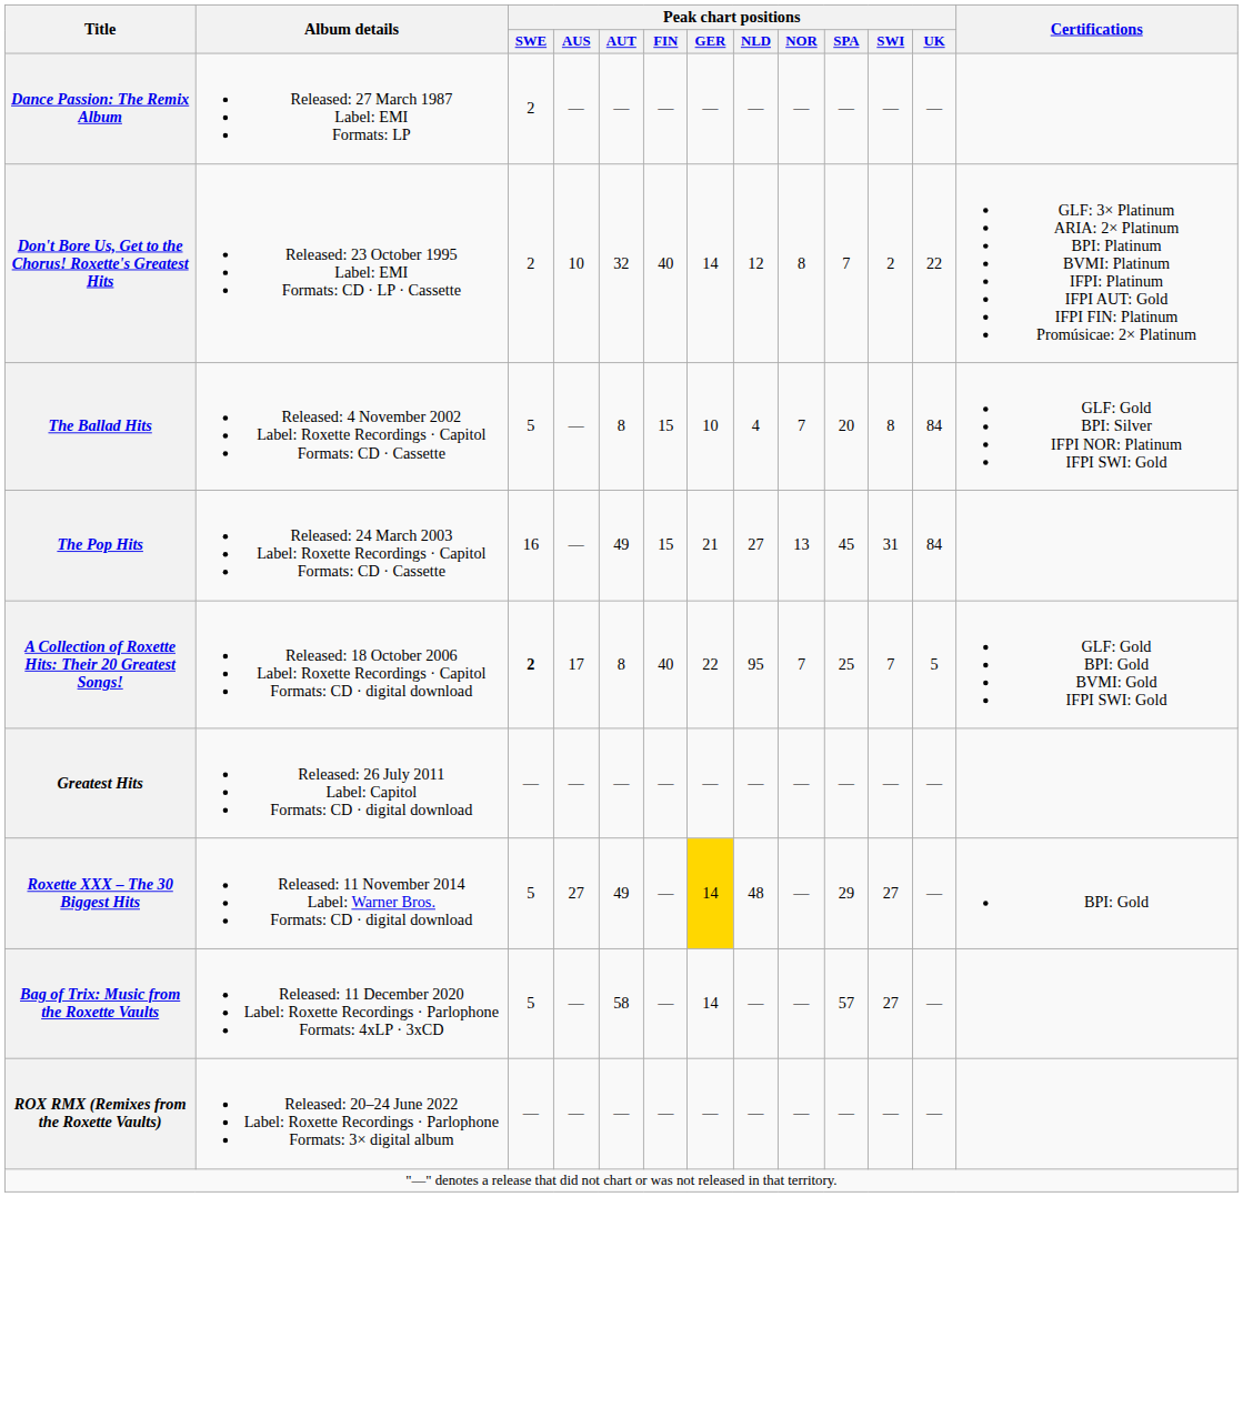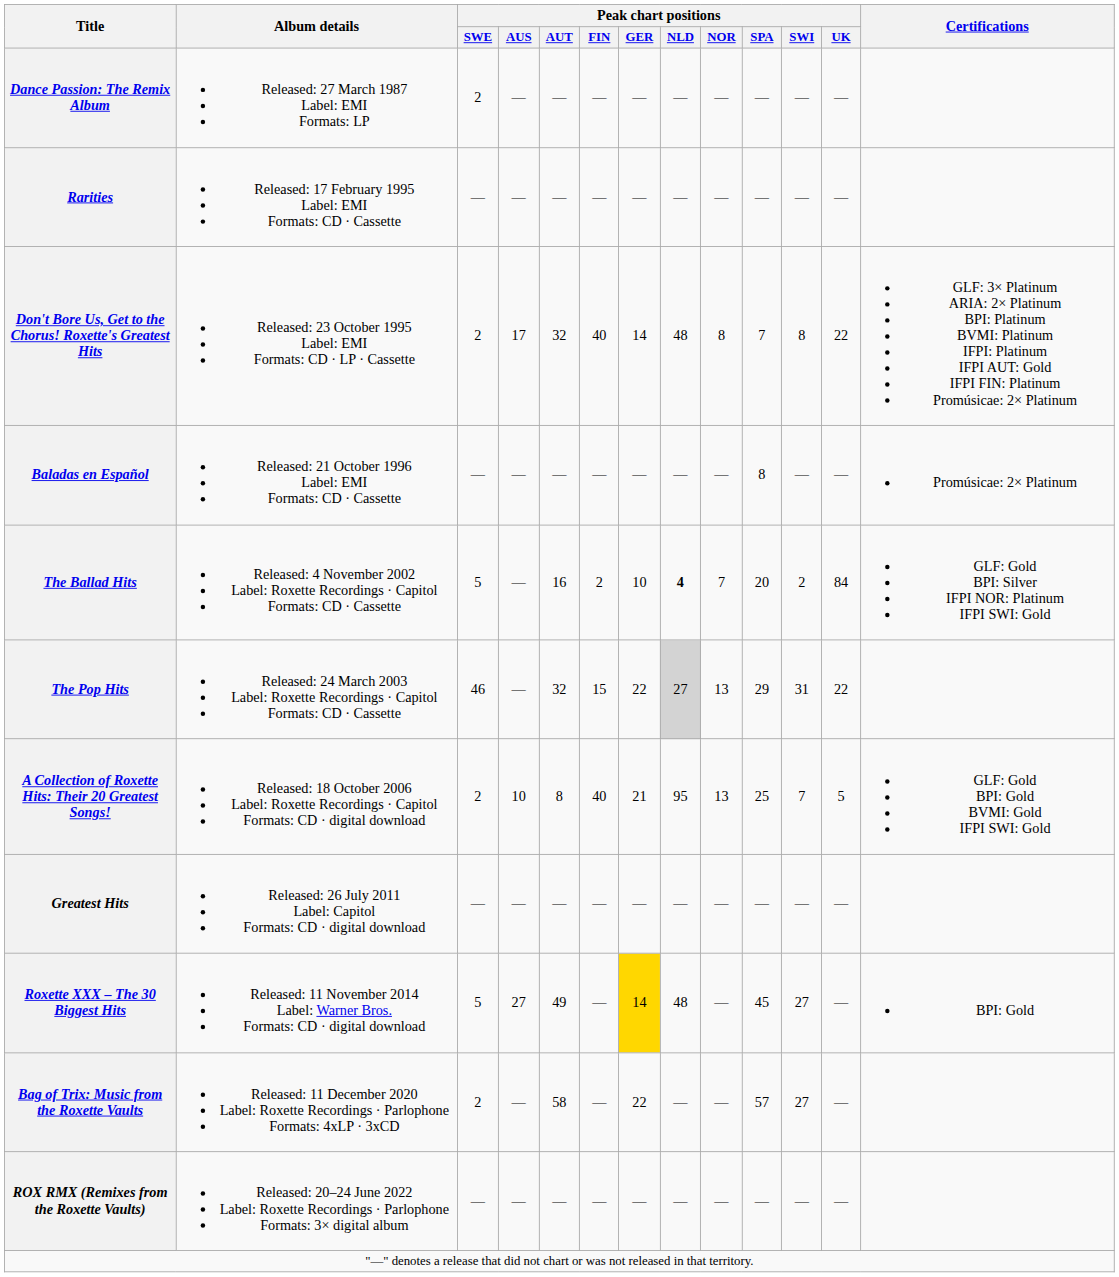+ row: Rarities | Released: 17 February 1995 Label: EMI Formats: CD · Cassette | — | — | — | — | — | — | — | — | — | —
Don't Bore Us, Get to the Chorus! Roxette's Greatest Hits | Peak chart positions / AUS: 10 -> 17
Don't Bore Us, Get to the Chorus! Roxette's Greatest Hits | Peak chart positions / NLD: 12 -> 48
Don't Bore Us, Get to the Chorus! Roxette's Greatest Hits | Peak chart positions / SWI: 2 -> 8
+ row: Baladas en Español | Released: 21 October 1996 Label: EMI Formats: CD · Cassette | — | — | — | — | — | — | — | 8 | — | — | Promúsicae: 2× Platinum
The Ballad Hits | Peak chart positions / AUT: 8 -> 16
The Ballad Hits | Peak chart positions / FIN: 15 -> 2
The Ballad Hits | Peak chart positions / NLD: normal -> bold
The Ballad Hits | Peak chart positions / SWI: 8 -> 2
The Pop Hits | Peak chart positions / SWE: 16 -> 46
The Pop Hits | Peak chart positions / AUT: 49 -> 32
The Pop Hits | Peak chart positions / GER: 21 -> 22
The Pop Hits | Peak chart positions / NLD: no background -> lightgrey background
The Pop Hits | Peak chart positions / SPA: 45 -> 29
The Pop Hits | Peak chart positions / UK: 84 -> 22
A Collection of Roxette Hits: Their 20 Greatest Songs! | Peak chart positions / SWE: bold -> normal
A Collection of Roxette Hits: Their 20 Greatest Songs! | Peak chart positions / AUS: 17 -> 10
A Collection of Roxette Hits: Their 20 Greatest Songs! | Peak chart positions / GER: 22 -> 21
A Collection of Roxette Hits: Their 20 Greatest Songs! | Peak chart positions / NOR: 7 -> 13
Roxette XXX – The 30 Biggest Hits | Peak chart positions / SPA: 29 -> 45
Bag of Trix: Music from the Roxette Vaults | Peak chart positions / SWE: 5 -> 2
Bag of Trix: Music from the Roxette Vaults | Peak chart positions / GER: 14 -> 22
